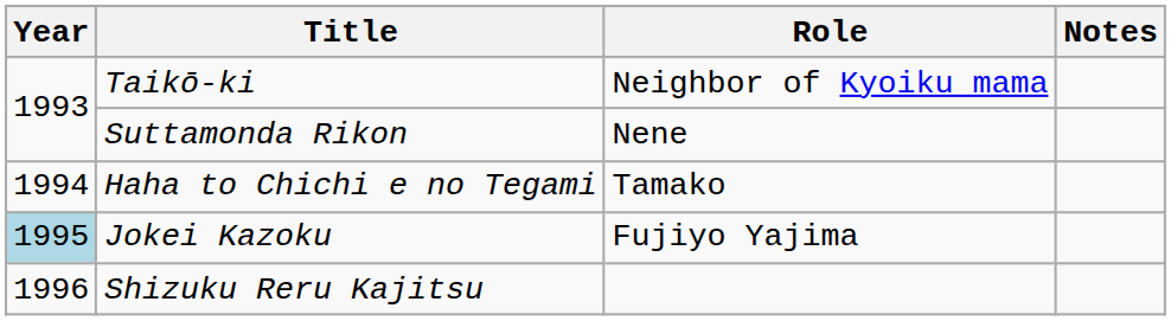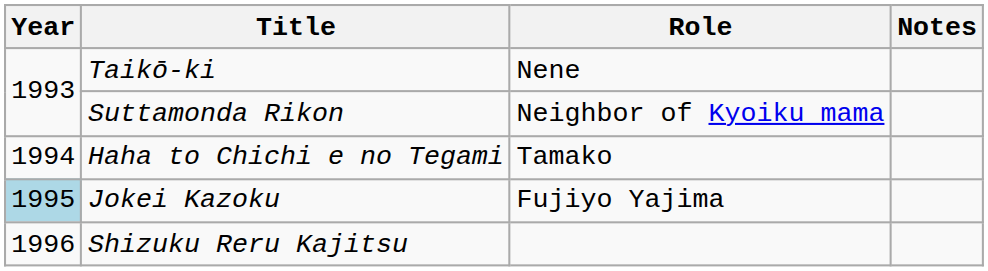Taikō-ki | Role: Neighbor of Kyoiku mama -> Nene
Suttamonda Rikon | Role: Nene -> Neighbor of Kyoiku mama
